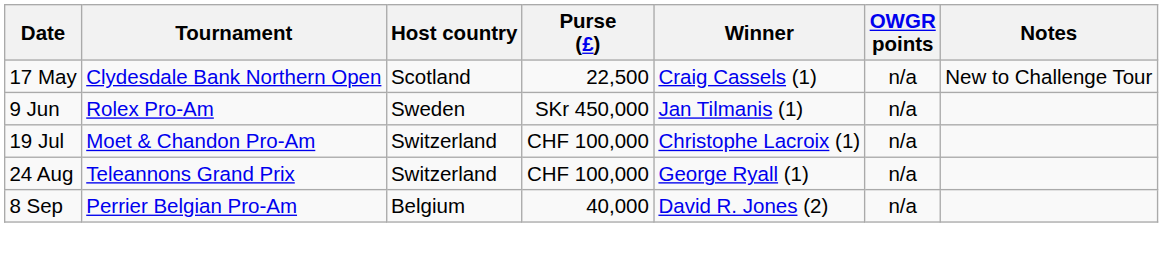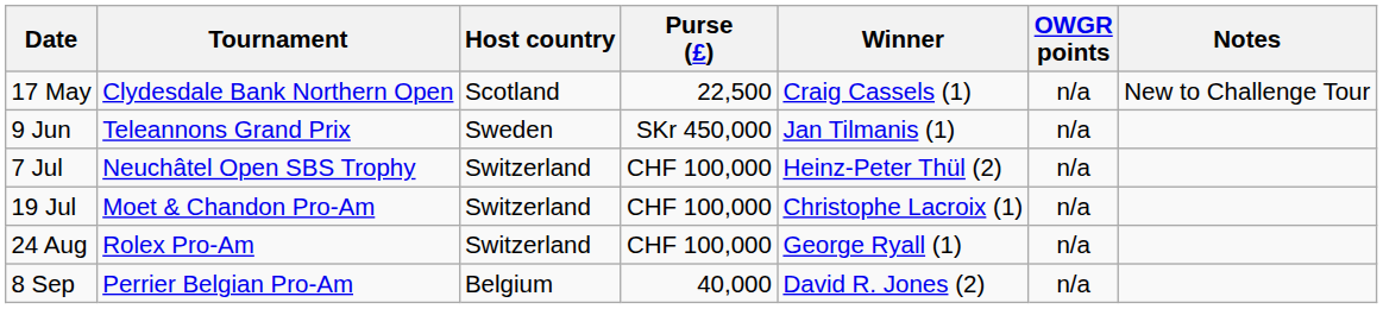9 Jun | Tournament: Rolex Pro-Am -> Teleannons Grand Prix
+ row: 7 Jul | Neuchâtel Open SBS Trophy | Switzerland | CHF 100,000 | Heinz-Peter Thül (2) | n/a
24 Aug | Tournament: Teleannons Grand Prix -> Rolex Pro-Am
